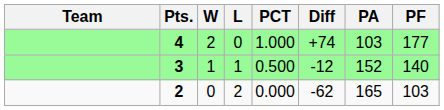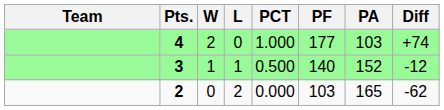columns swapped: PF <-> Diff
